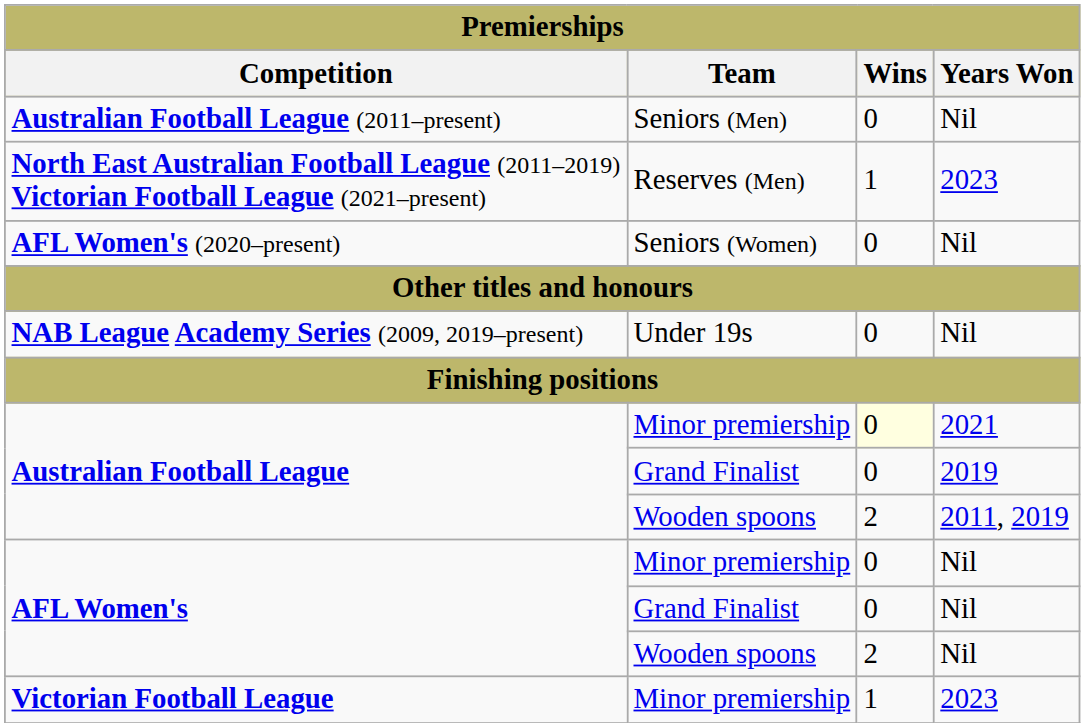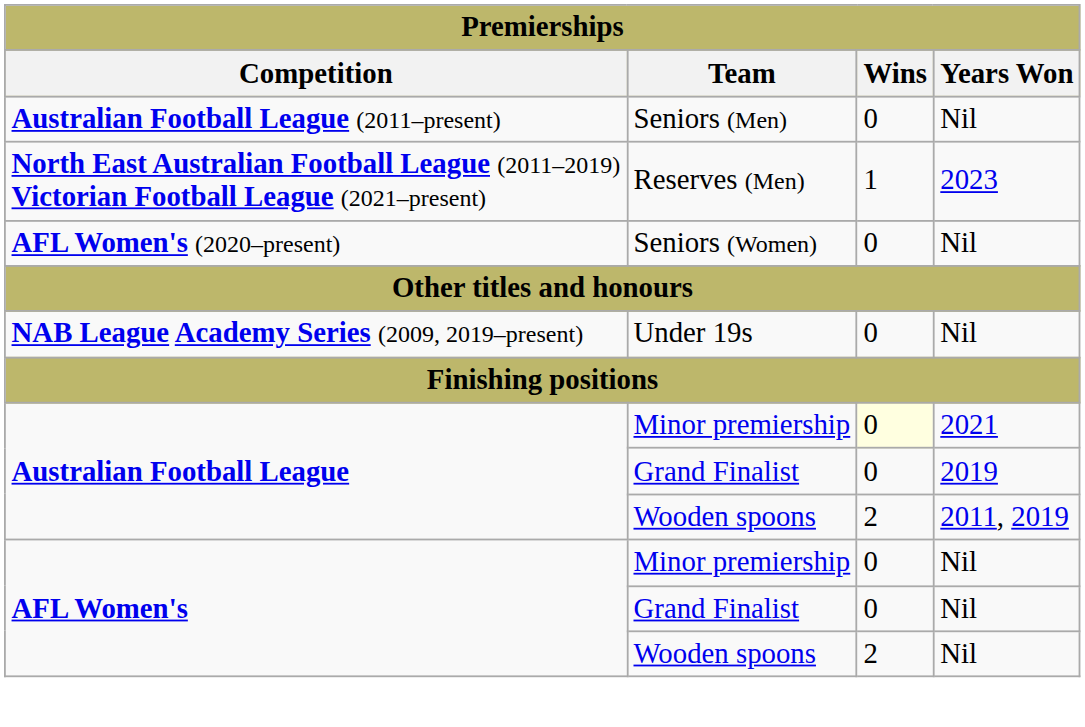- row: Victorian Football League | Minor premiership | 1 | 2023
